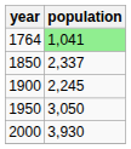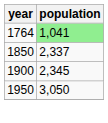1900 | population: 2,245 -> 2,345
- row: 2000 | 3,930
